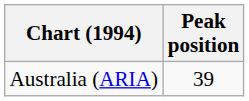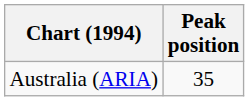Australia (ARIA) | Peak position: 39 -> 35
